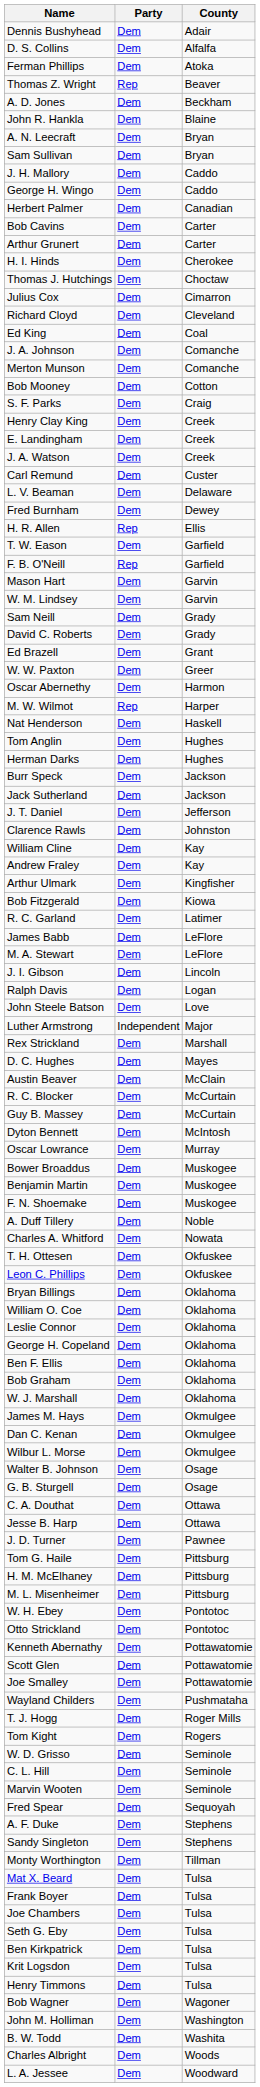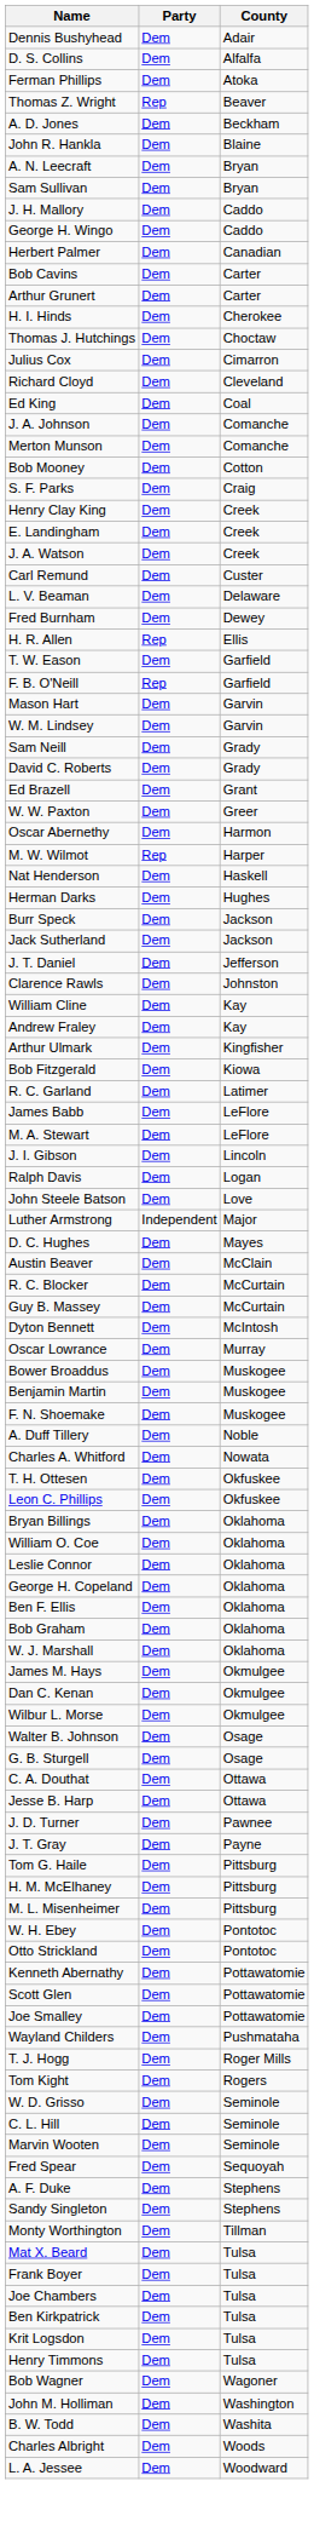- row: Tom Anglin | Dem | Hughes
- row: Rex Strickland | Dem | Marshall
+ row: J. T. Gray | Dem | Payne
- row: Seth G. Eby | Dem | Tulsa
